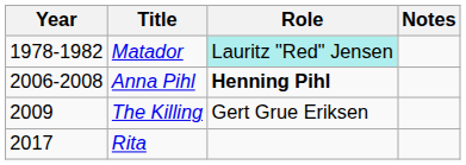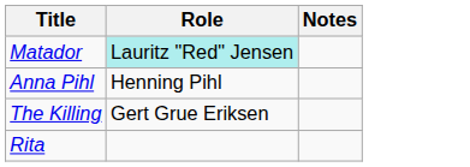- column: Year | 1978-1982 | 2006-2008 | 2009 | 2017
Anna Pihl | Role: bold -> normal
